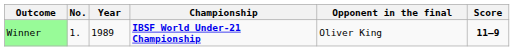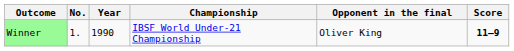Winner | Year: 1989 -> 1990
Winner | Championship: bold -> normal
